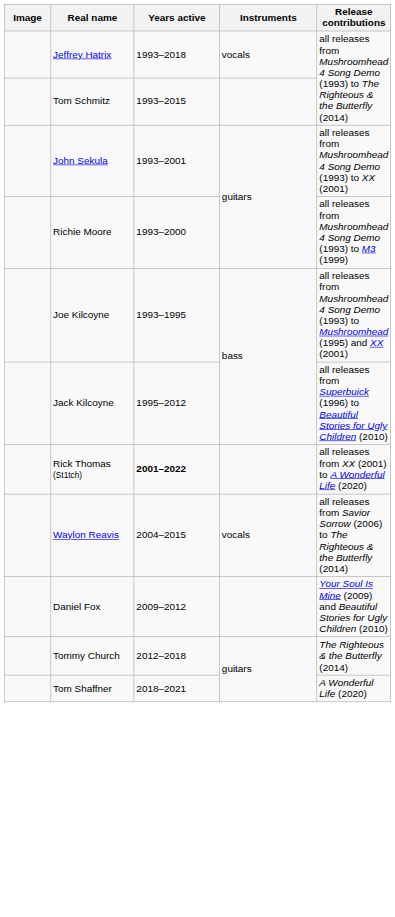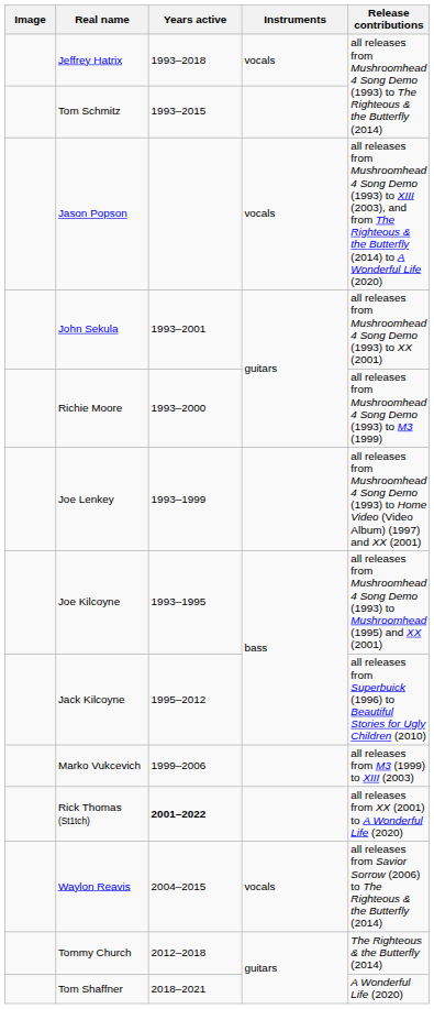+ row: Jason Popson | vocals | all releases from Mushroomhead 4 Song Demo (1993) to XIII (2003), and from The Righteous & the Butterfly (2014) to A Wonderful Life (2020)
+ row: Joe Lenkey | 1993–1999 | all releases from Mushroomhead 4 Song Demo (1993) to Home Video (Video Album) (1997) and XX (2001)
+ row: Marko Vukcevich | 1999–2006 | all releases from M3 (1999) to XIII (2003)
- row: Daniel Fox | 2009–2012 | Your Soul Is Mine (2009) and Beautiful Stories for Ugly Children (2010)
